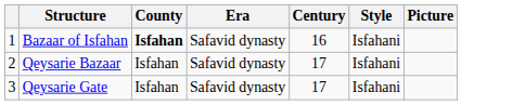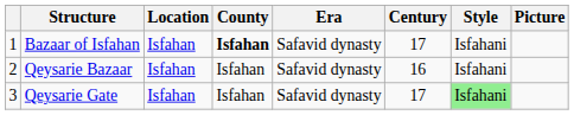+ column: Location | Isfahan | Isfahan | Isfahan
Bazaar of Isfahan | Century: 16 -> 17
Qeysarie Bazaar | Century: 17 -> 16
Qeysarie Gate | Style: no background -> lightgreen background
